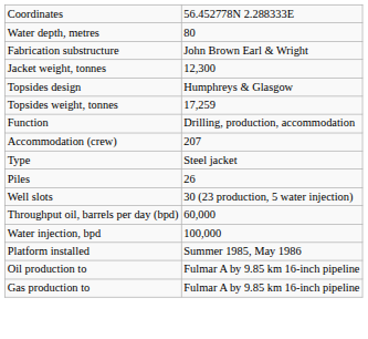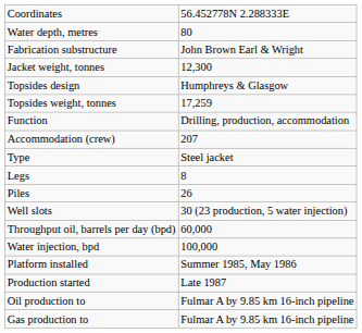+ row: Legs | 8
+ row: Production started | Late 1987
